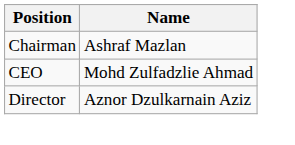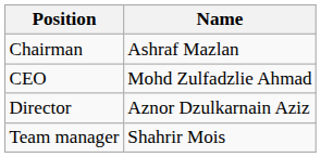+ row: Team manager | Shahrir Mois
